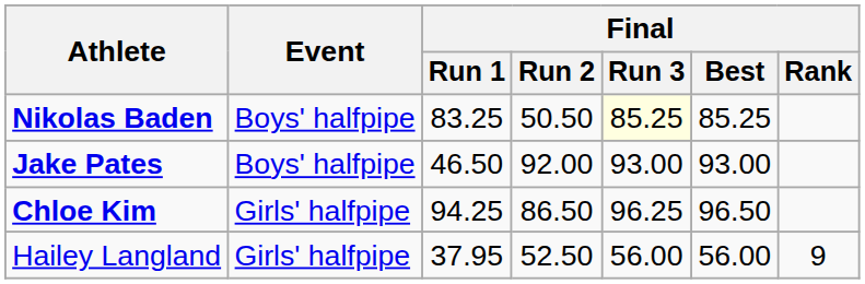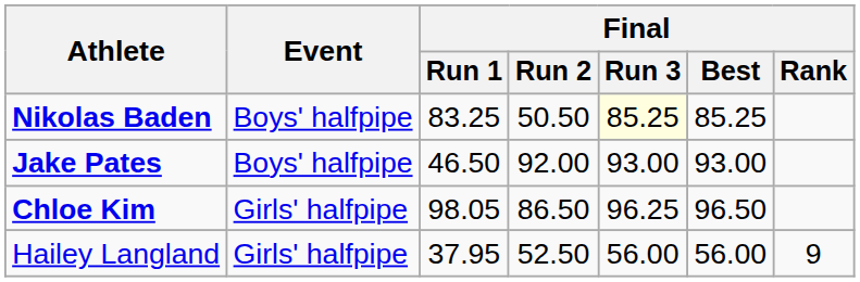Chloe Kim | Final / Run 1: 94.25 -> 98.05
